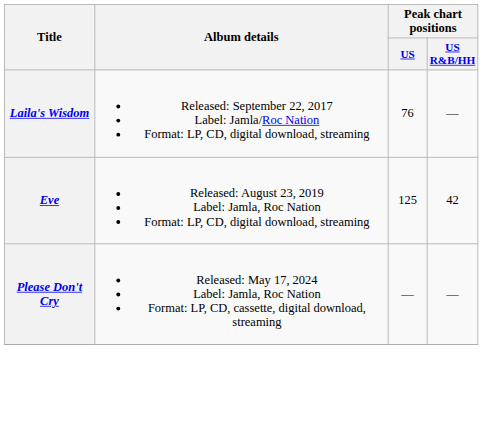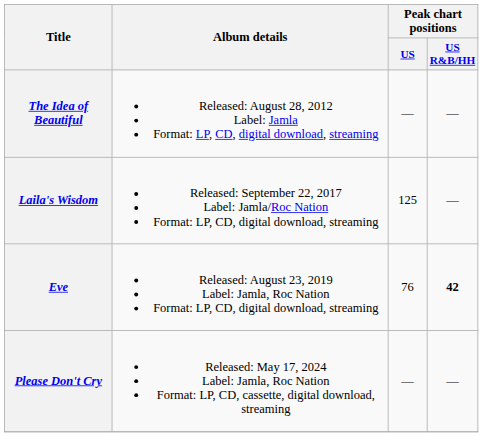+ row: The Idea of Beautiful | Released: August 28, 2012 Label: Jamla Format: LP, CD, digital download, streaming | — | —
Laila's Wisdom | Peak chart positions / US: 76 -> 125
Eve | Peak chart positions / US: 125 -> 76
Eve | Peak chart positions / US R&B/HH: normal -> bold
